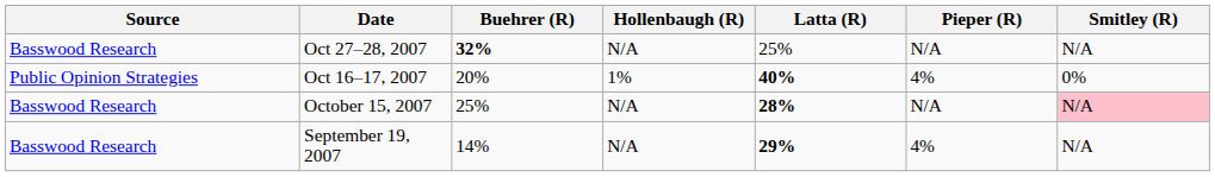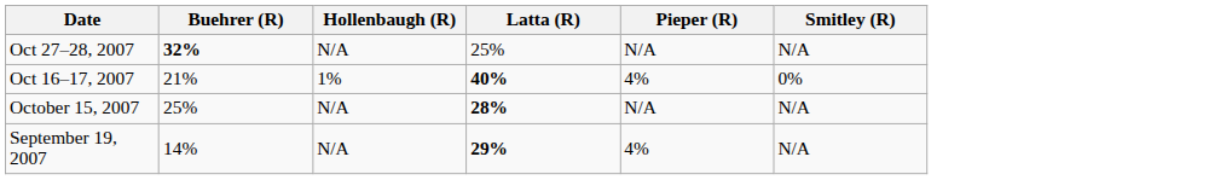- column: Source | Basswood Research | Public Opinion Strategies | Basswood Research | Basswood Research
Oct 16–17, 2007 | Buehrer (R): 20% -> 21%
October 15, 2007 | Smitley (R): pink background -> no background
